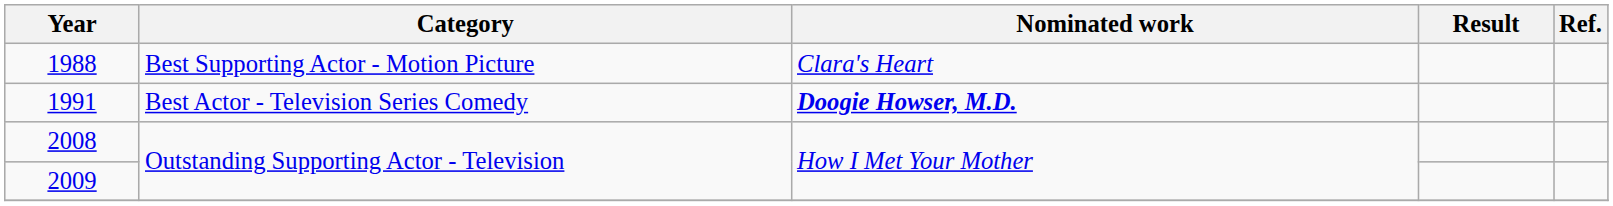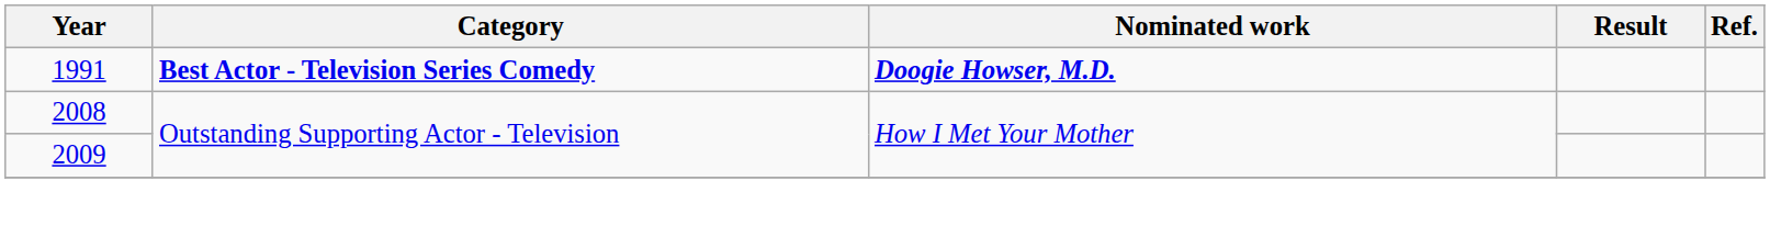- row: 1988 | Best Supporting Actor - Motion Picture | Clara's Heart
1991 | Category: normal -> bold
